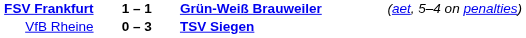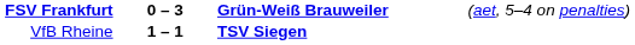FSV Frankfurt | column 2: 1 – 1 -> 0 – 3
VfB Rheine | column 2: 0 – 3 -> 1 – 1
